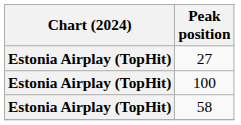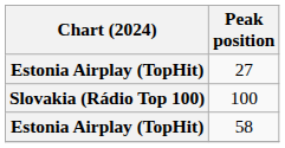100 | Chart (2024): Estonia Airplay (TopHit) -> Slovakia (Rádio Top 100)
